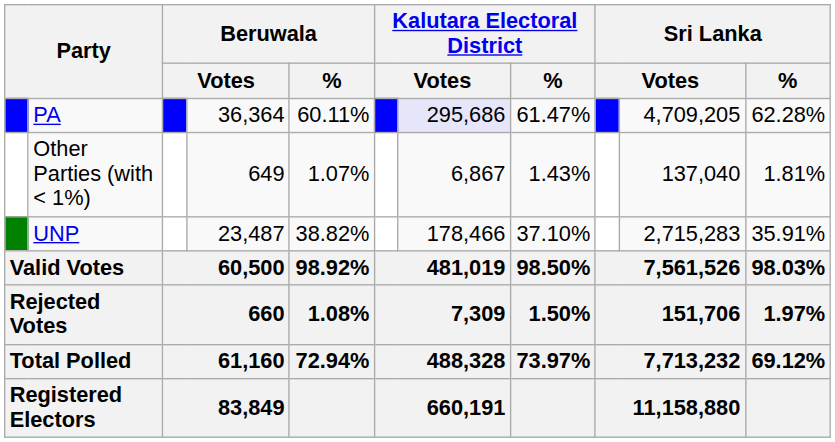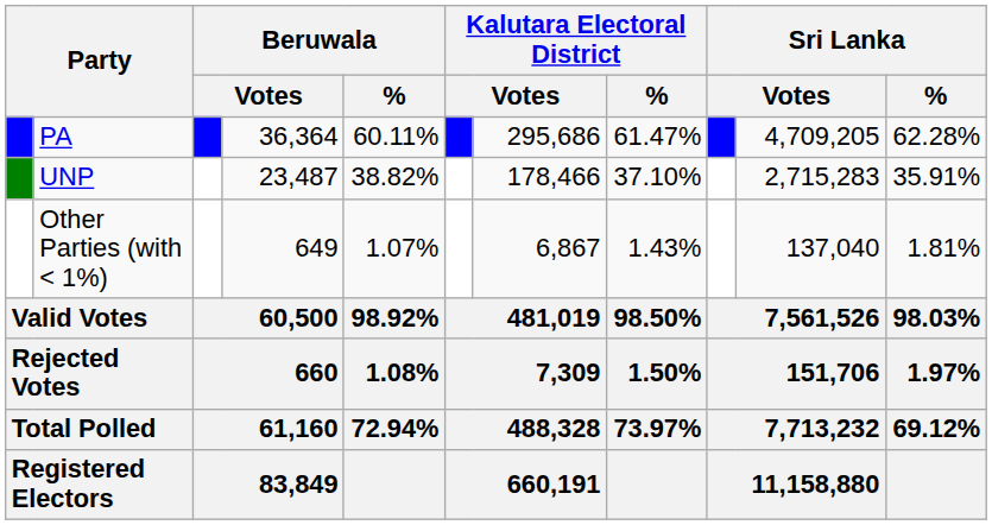PA | column 7: lavender background -> no background
rows swapped: UNP <-> Other Parties (with < 1%)
